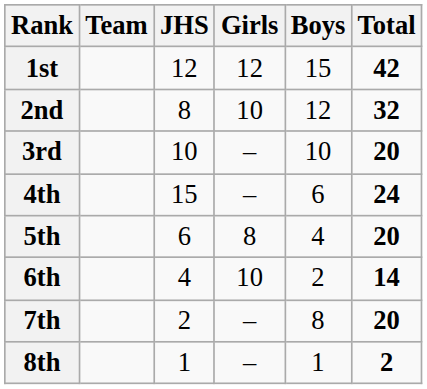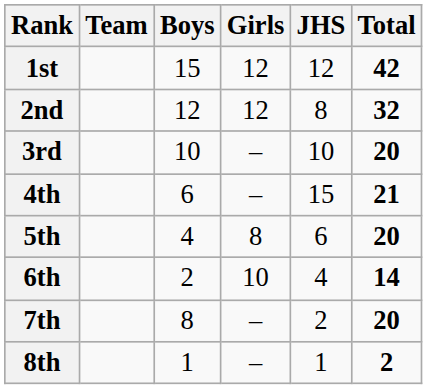columns swapped: Boys <-> JHS
2nd | Girls: 10 -> 12
4th | Total: 24 -> 21
